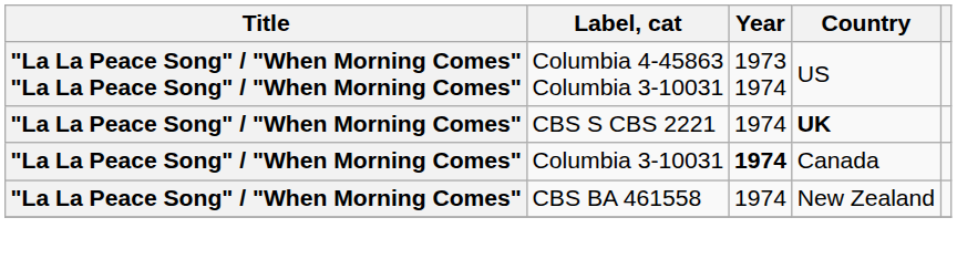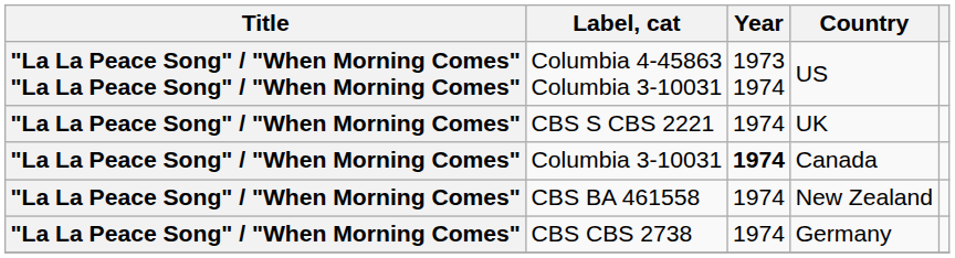CBS S CBS 2221 | Country: bold -> normal
+ row: "La La Peace Song" / "When Morning Comes" | CBS CBS 2738 | 1974 | Germany
